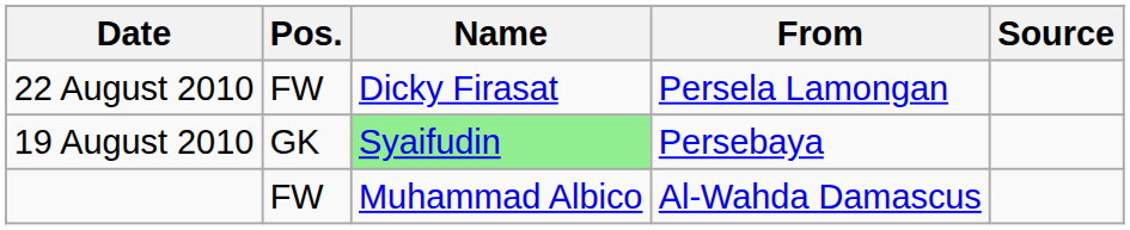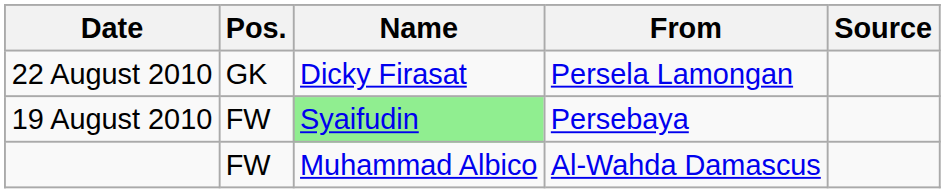22 August 2010 | Pos.: FW -> GK
19 August 2010 | Pos.: GK -> FW
